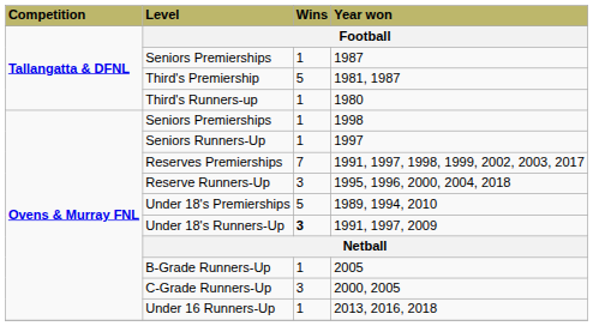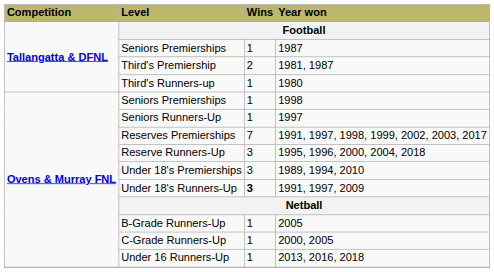Third's Premiership | Wins: 5 -> 2
Under 18's Premierships | Wins: 5 -> 3
C-Grade Runners-Up | Wins: 3 -> 1
